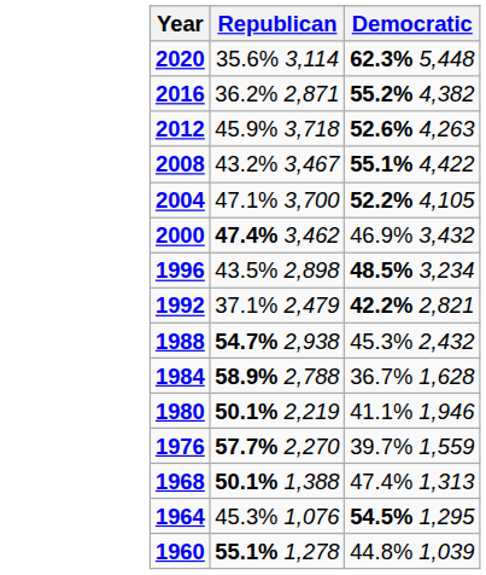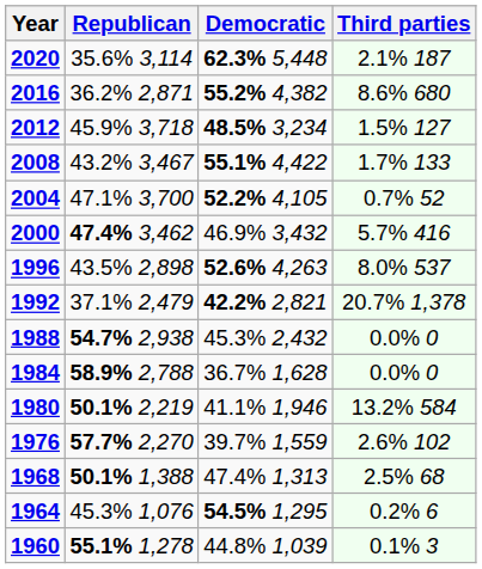+ column: Third parties | 2.1% 187 | 8.6% 680 | 1.5% 127 | 1.7% 133 | 0.7% 52 | 5.7% 416 | 8.0% 537 | 20.7% 1,378 | 0.0% 0 | 0.0% 0 | 13.2% 584 | 2.6% 102 | 2.5% 68 | 0.2% 6 | 0.1% 3
2012 | Democratic: 52.6% 4,263 -> 48.5% 3,234
1996 | Democratic: 48.5% 3,234 -> 52.6% 4,263
